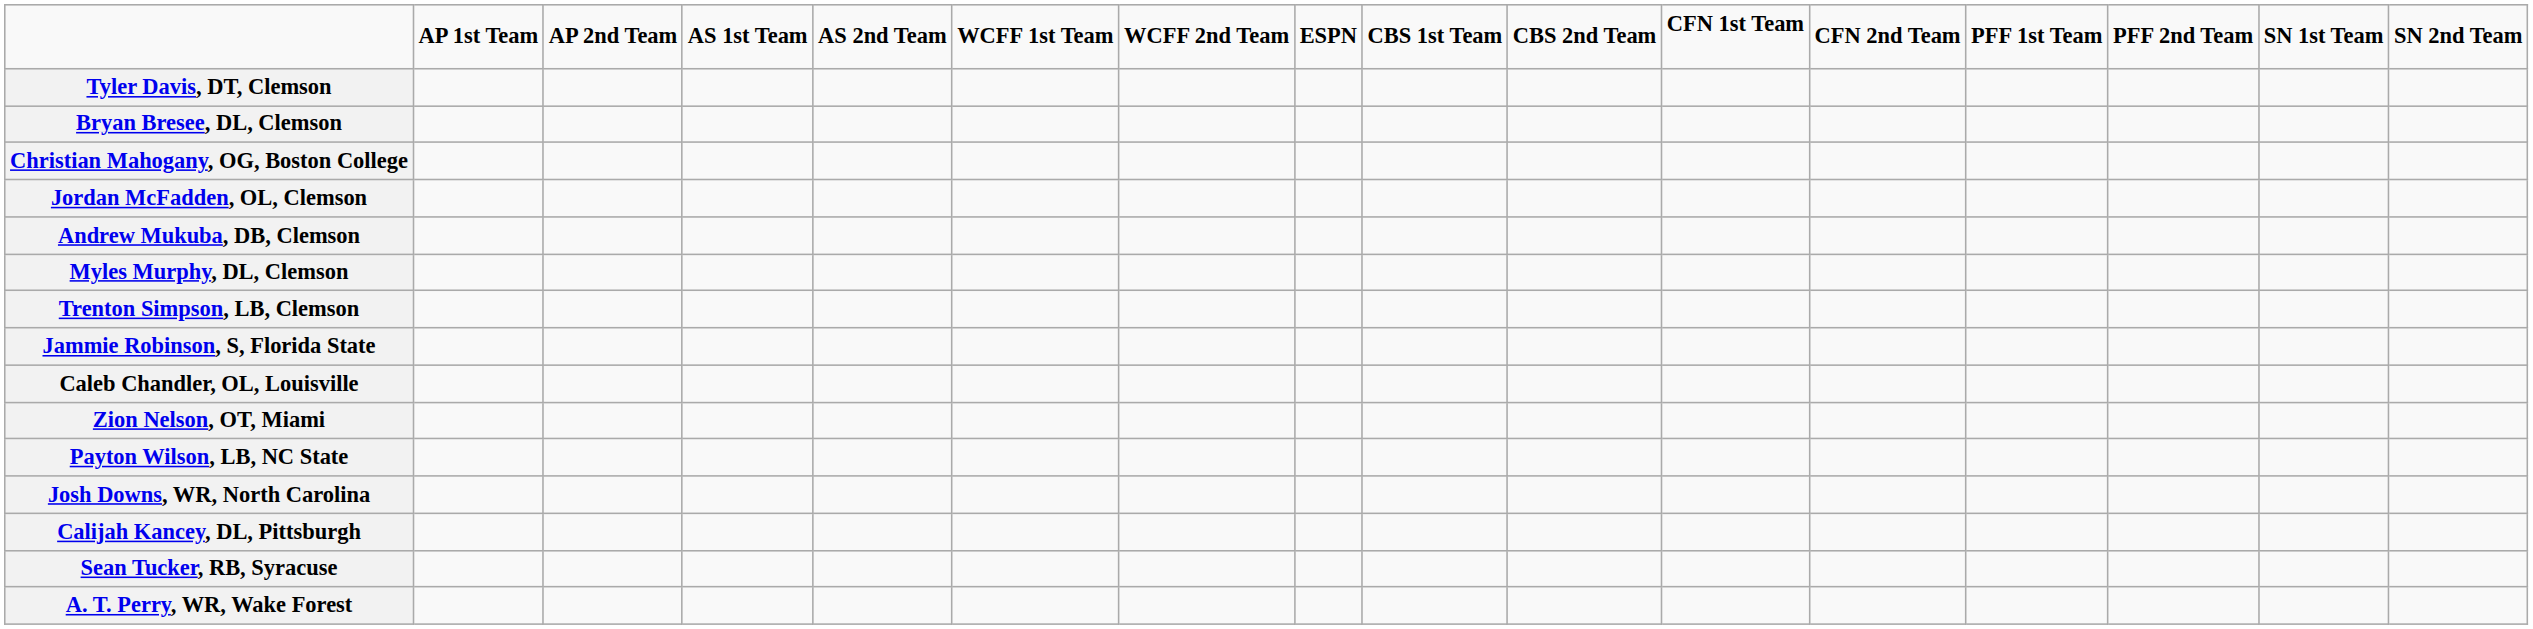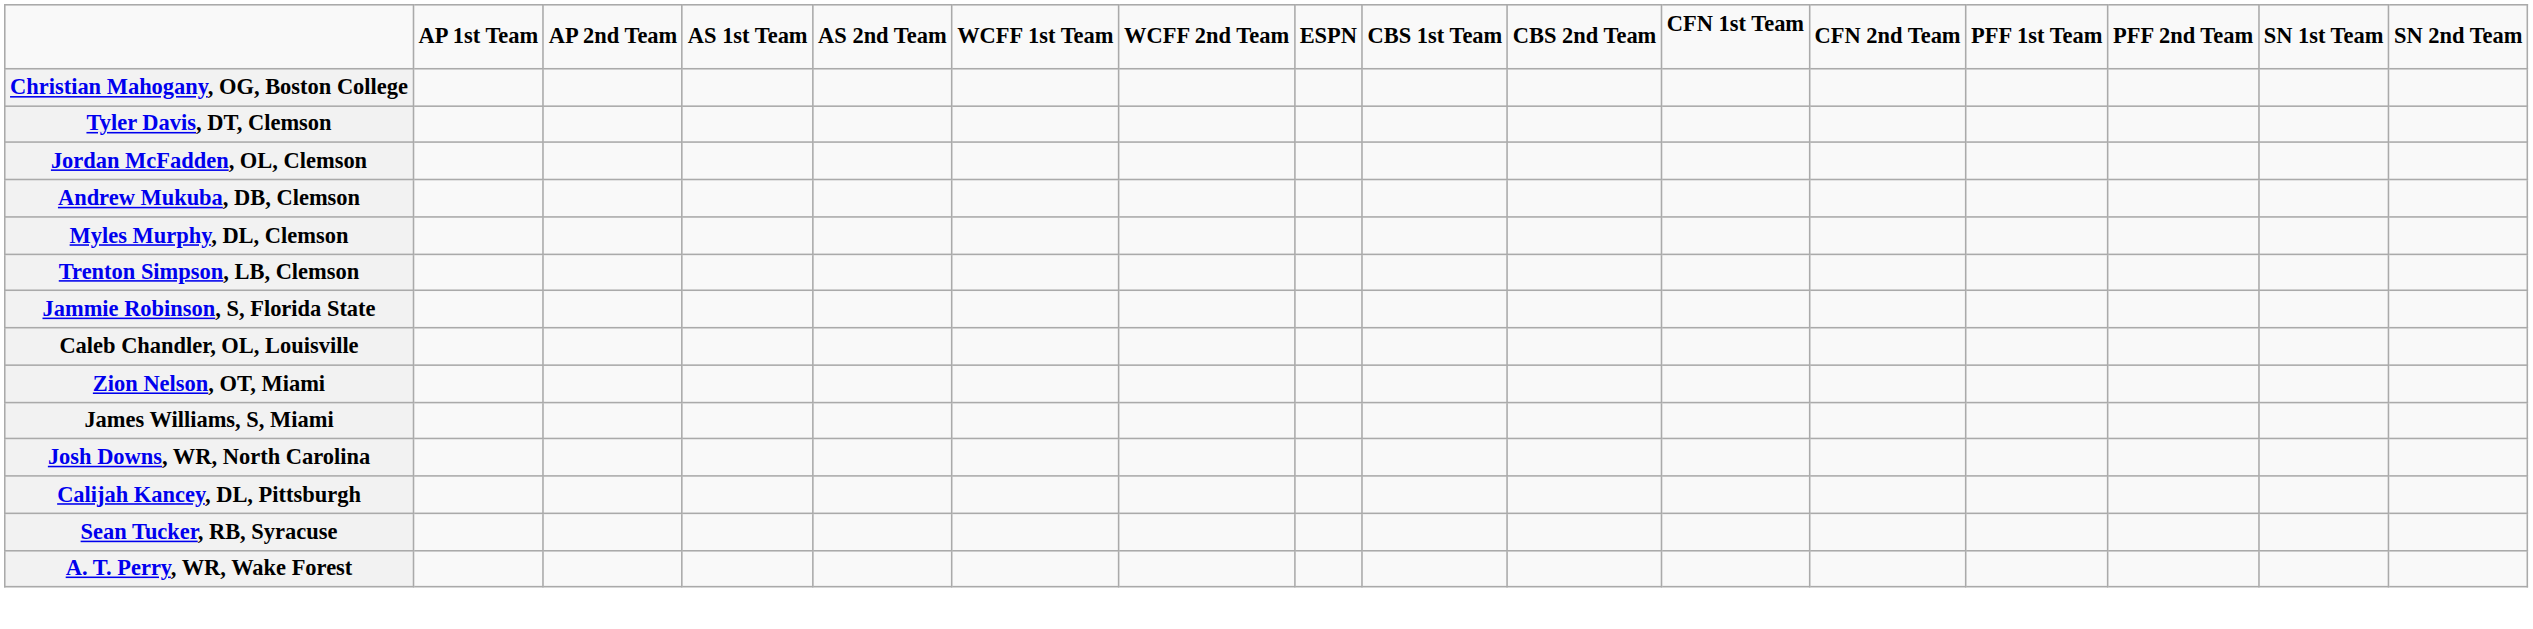rows swapped: Christian Mahogany, OG, Boston College <-> Tyler Davis, DT, Clemson
- row: Bryan Bresee, DL, Clemson
+ row: James Williams, S, Miami
- row: Payton Wilson, LB, NC State
